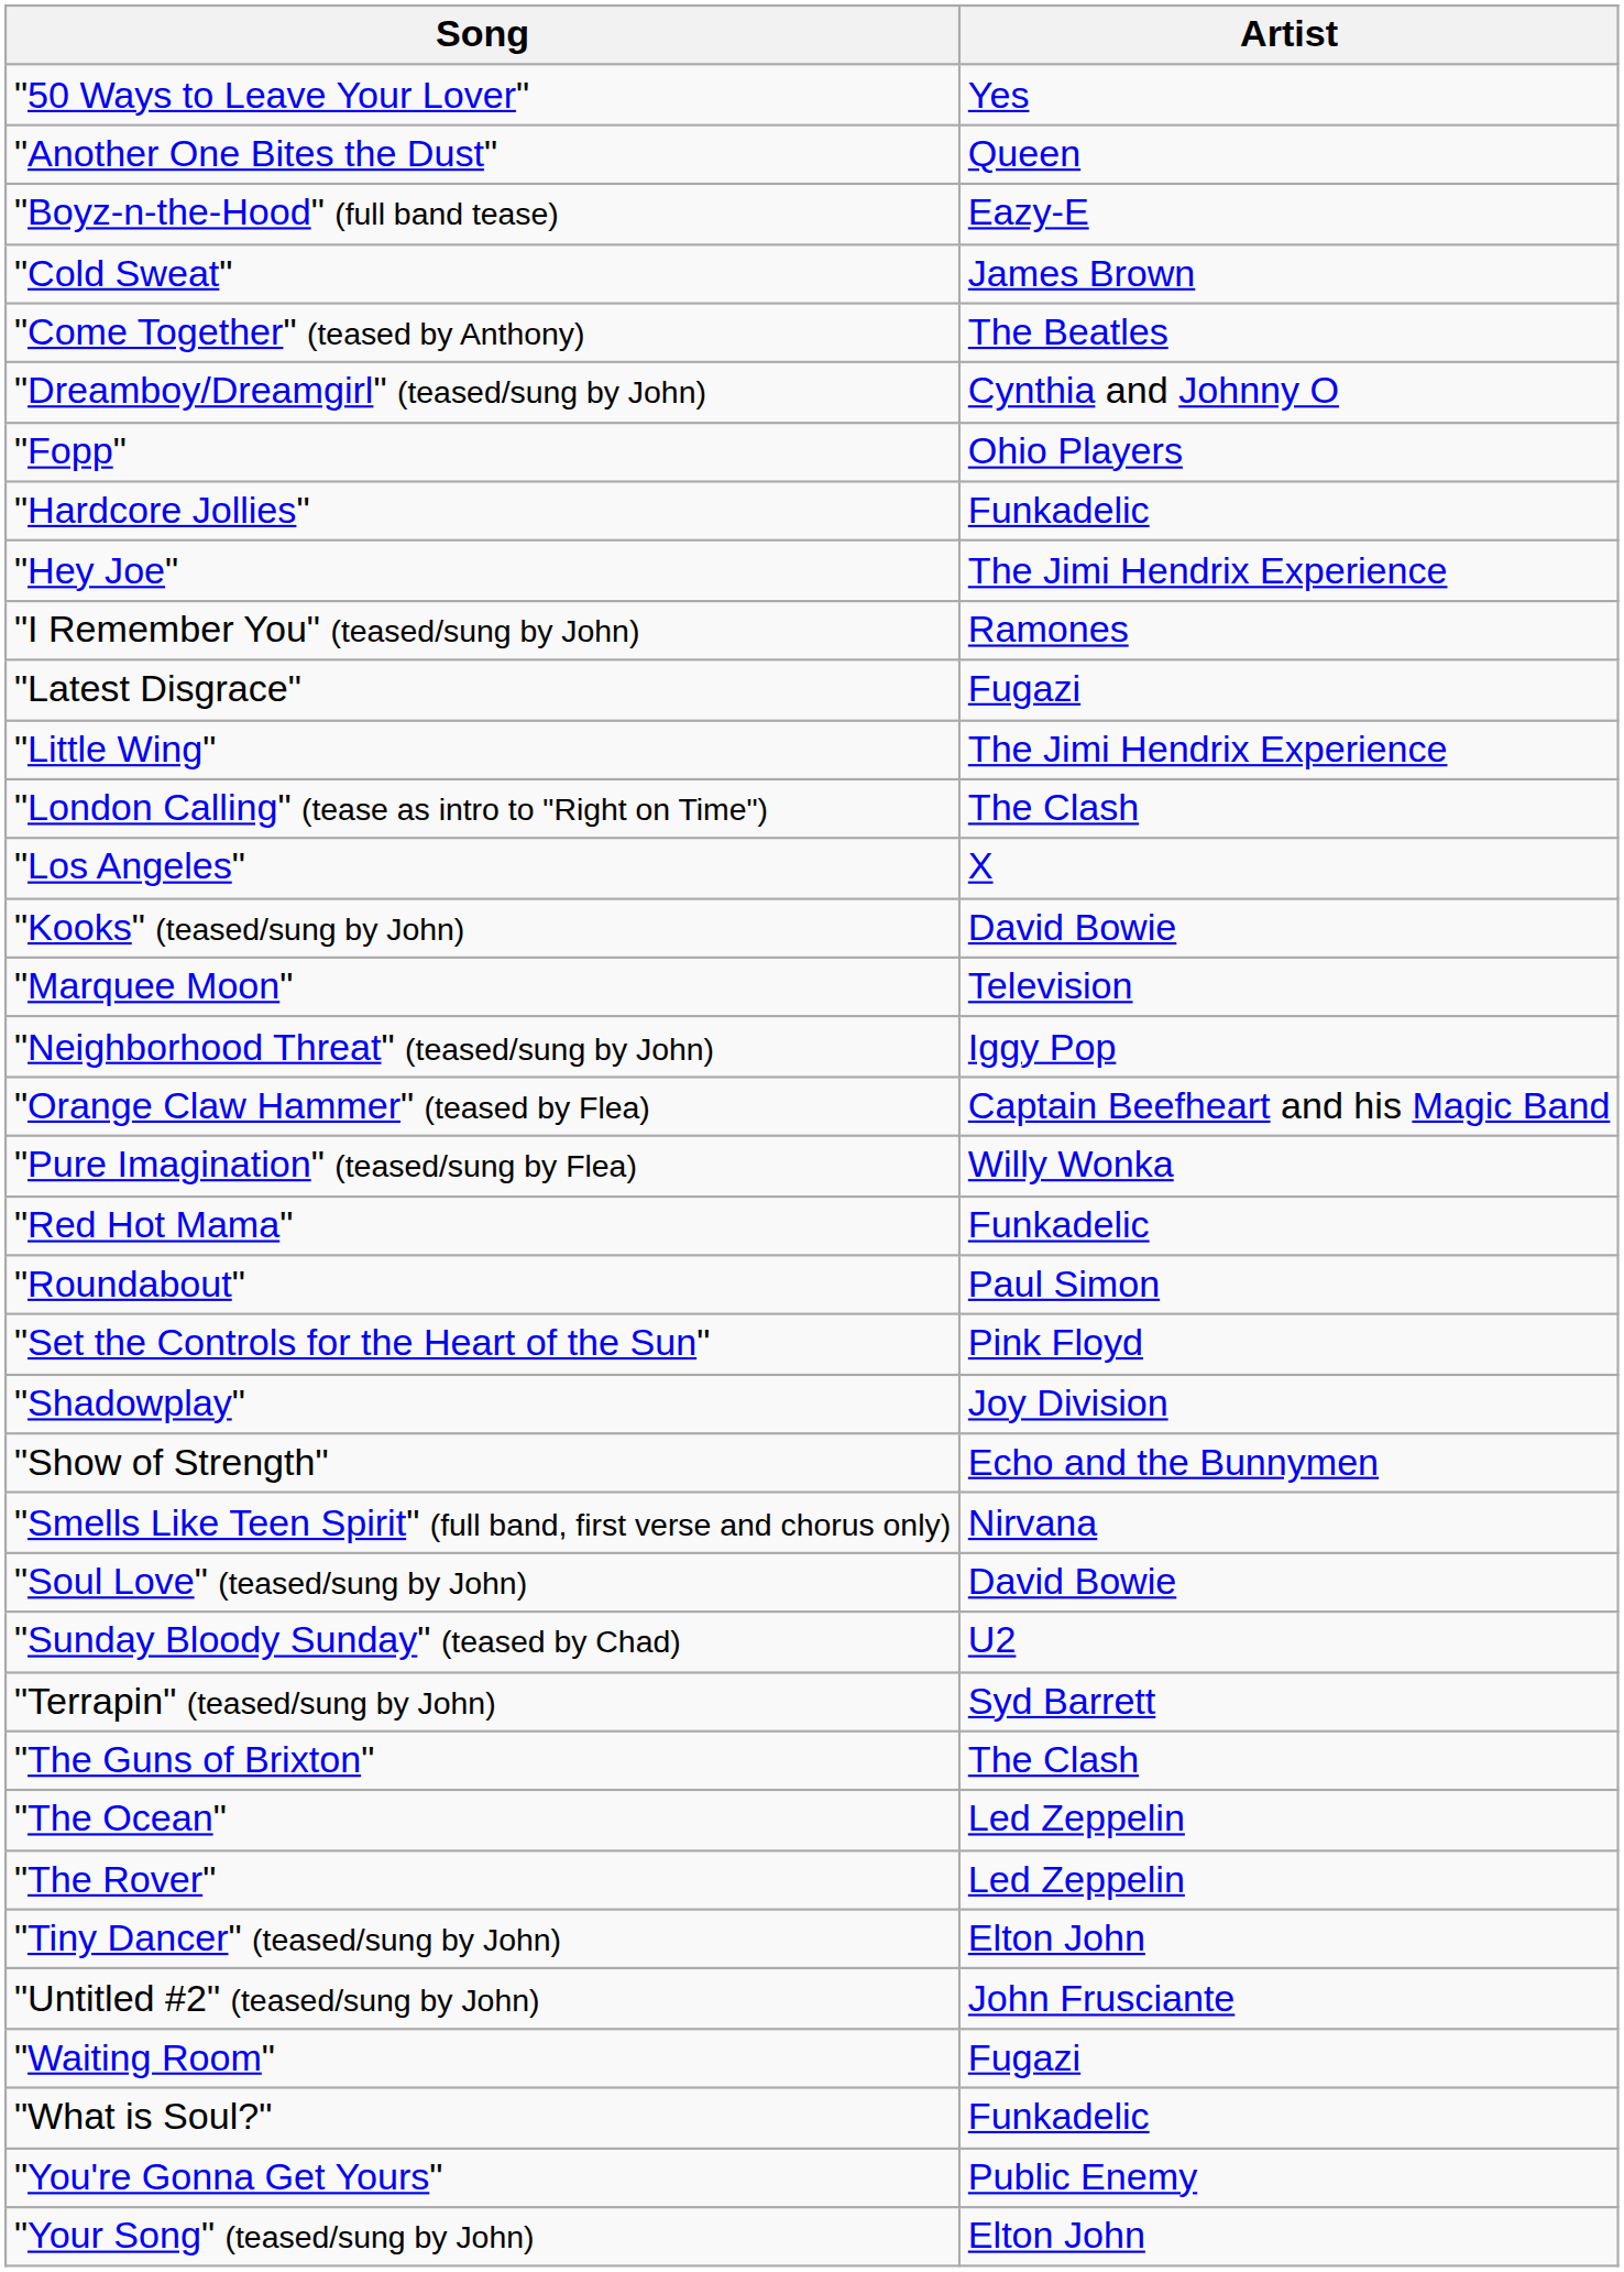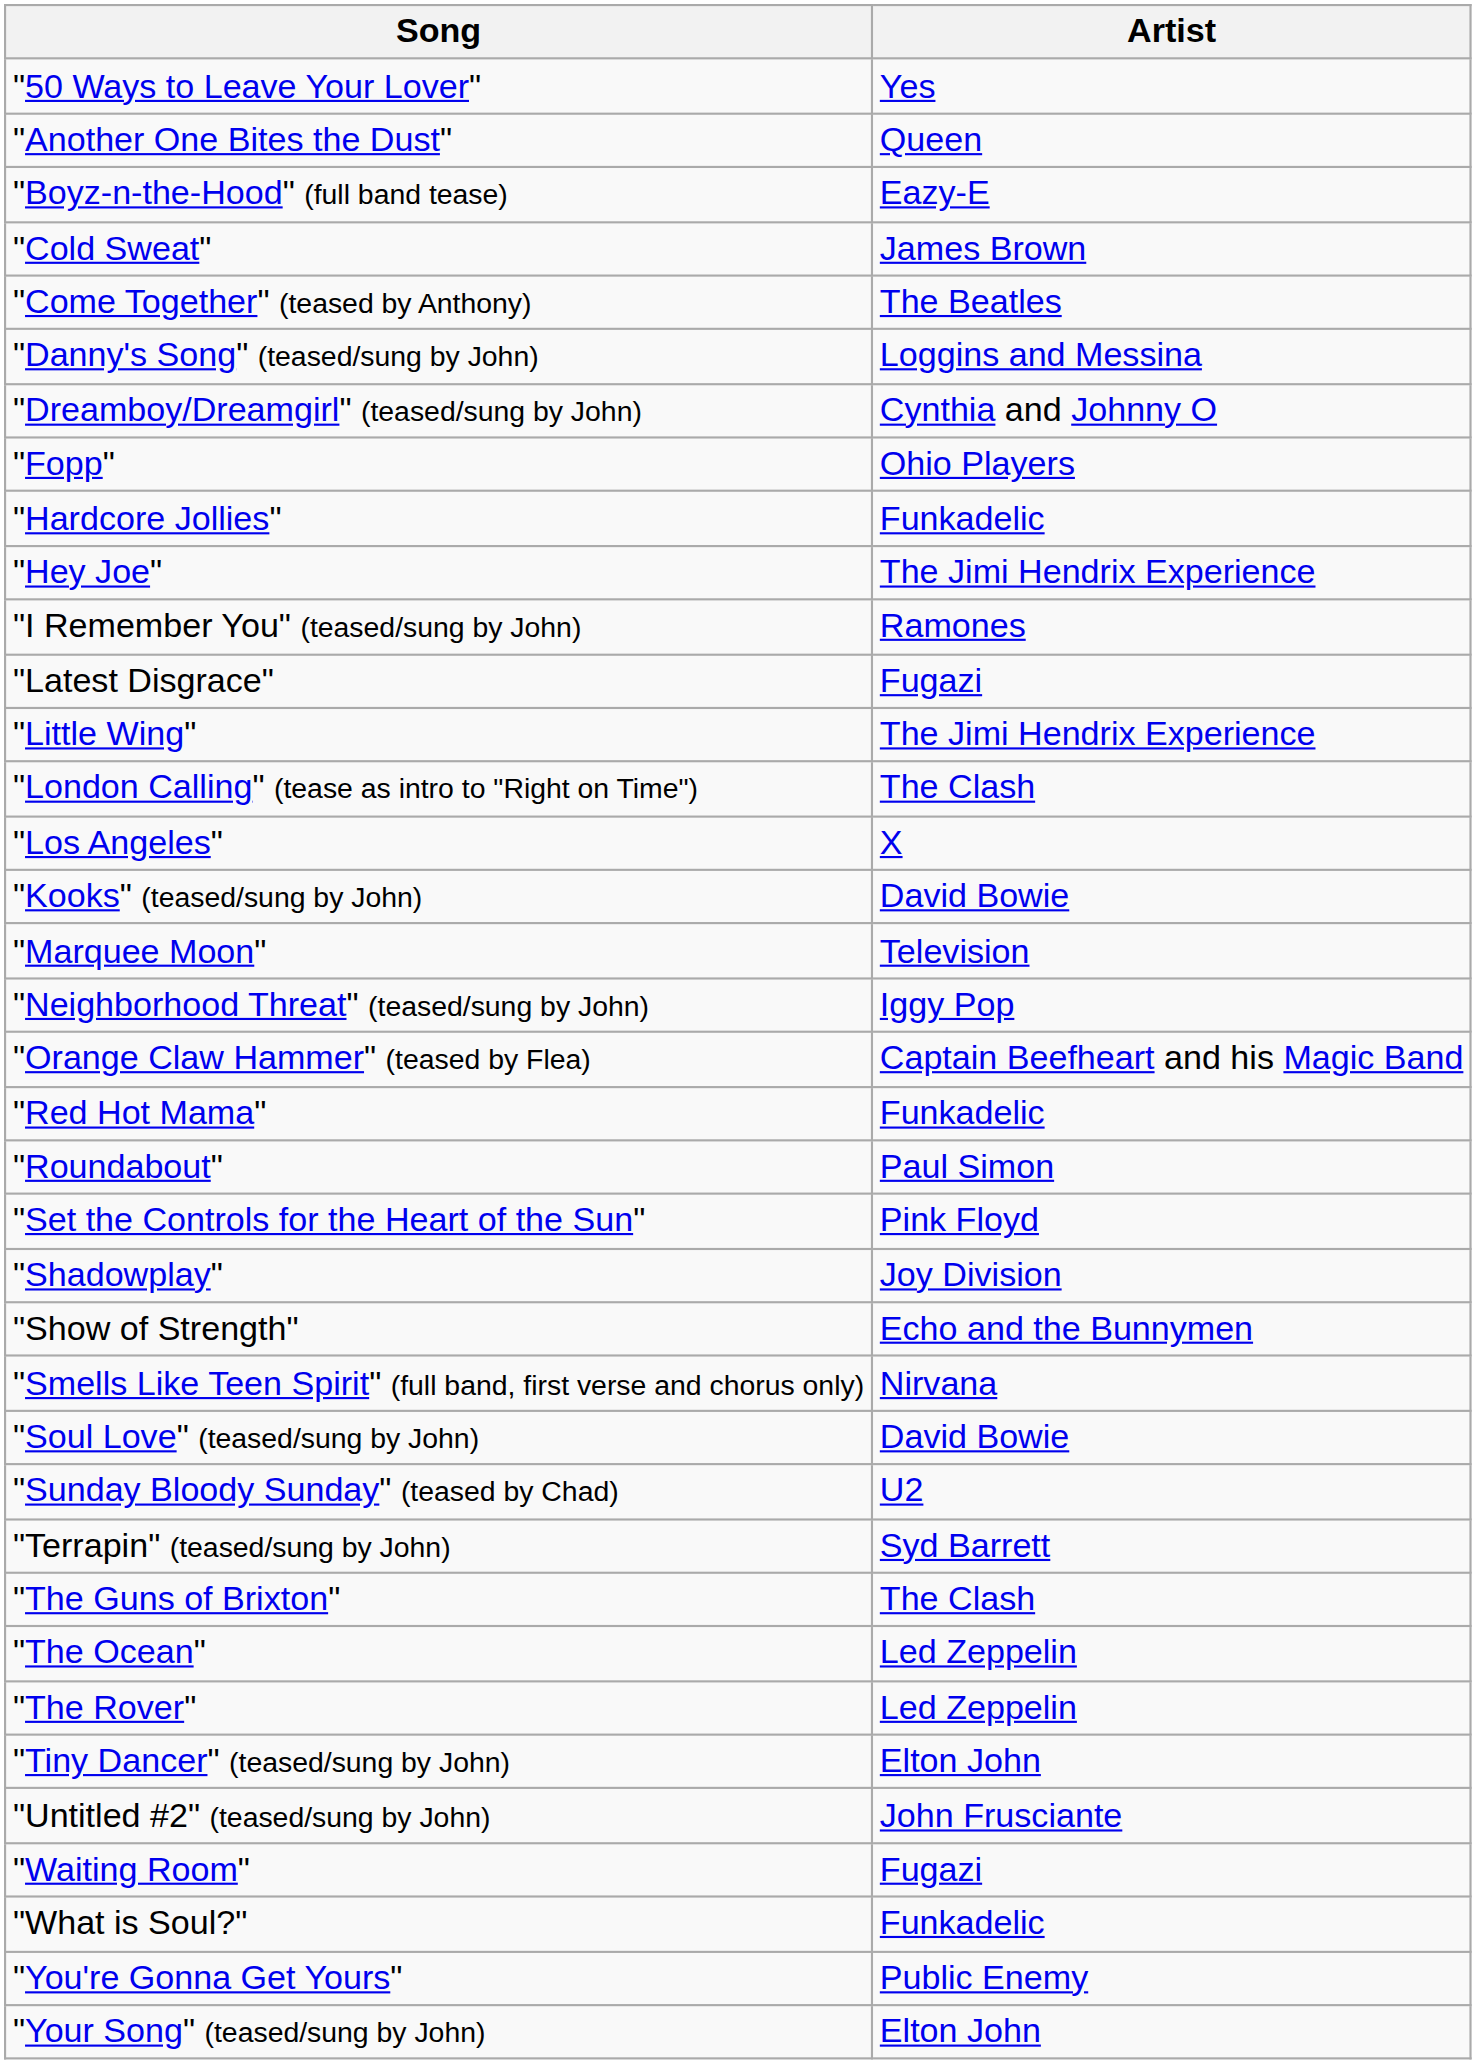+ row: "Danny's Song" (teased/sung by John) | Loggins and Messina
- row: "Pure Imagination" (teased/sung by Flea) | Willy Wonka
